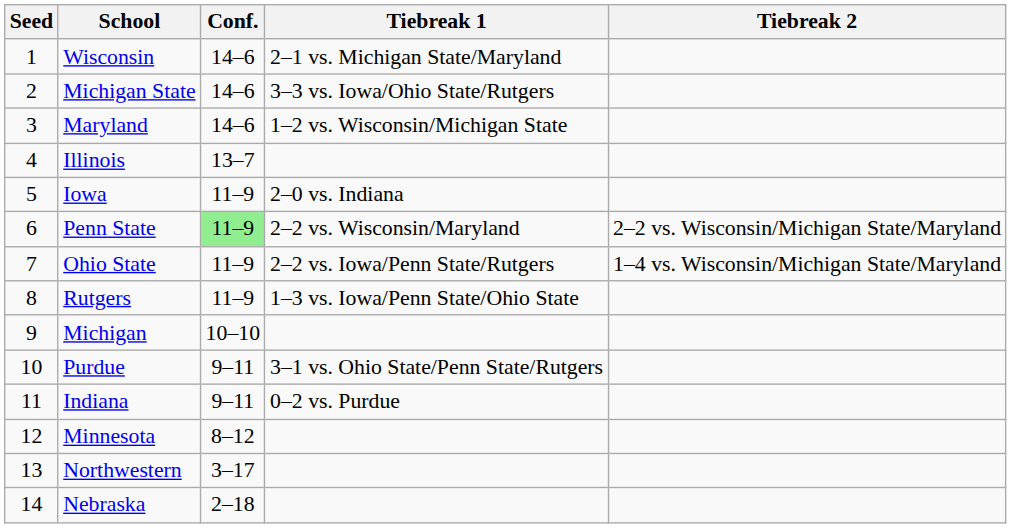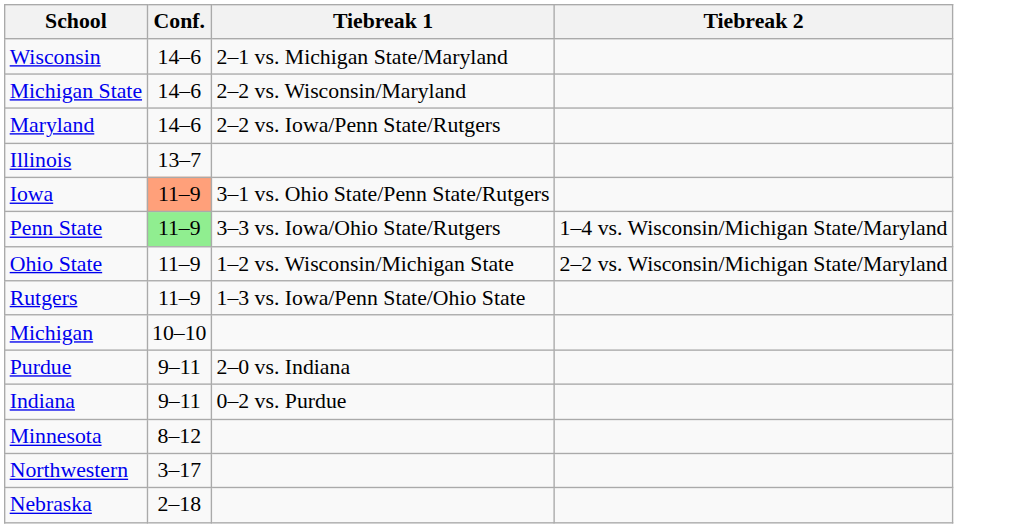- column: Seed | 1 | 2 | 3 | 4 | 5 | 6 | 7 | 8 | 9 | 10 | 11 | 12 | 13 | 14
Michigan State | Tiebreak 1: 3–3 vs. Iowa/Ohio State/Rutgers -> 2–2 vs. Wisconsin/Maryland
Maryland | Tiebreak 1: 1–2 vs. Wisconsin/Michigan State -> 2–2 vs. Iowa/Penn State/Rutgers
Iowa | Conf.: no background -> lightsalmon background
Iowa | Tiebreak 1: 2–0 vs. Indiana -> 3–1 vs. Ohio State/Penn State/Rutgers
Penn State | Tiebreak 1: 2–2 vs. Wisconsin/Maryland -> 3–3 vs. Iowa/Ohio State/Rutgers
Penn State | Tiebreak 2: 2–2 vs. Wisconsin/Michigan State/Maryland -> 1–4 vs. Wisconsin/Michigan State/Maryland
Ohio State | Tiebreak 1: 2–2 vs. Iowa/Penn State/Rutgers -> 1–2 vs. Wisconsin/Michigan State
Ohio State | Tiebreak 2: 1–4 vs. Wisconsin/Michigan State/Maryland -> 2–2 vs. Wisconsin/Michigan State/Maryland
Purdue | Tiebreak 1: 3–1 vs. Ohio State/Penn State/Rutgers -> 2–0 vs. Indiana
